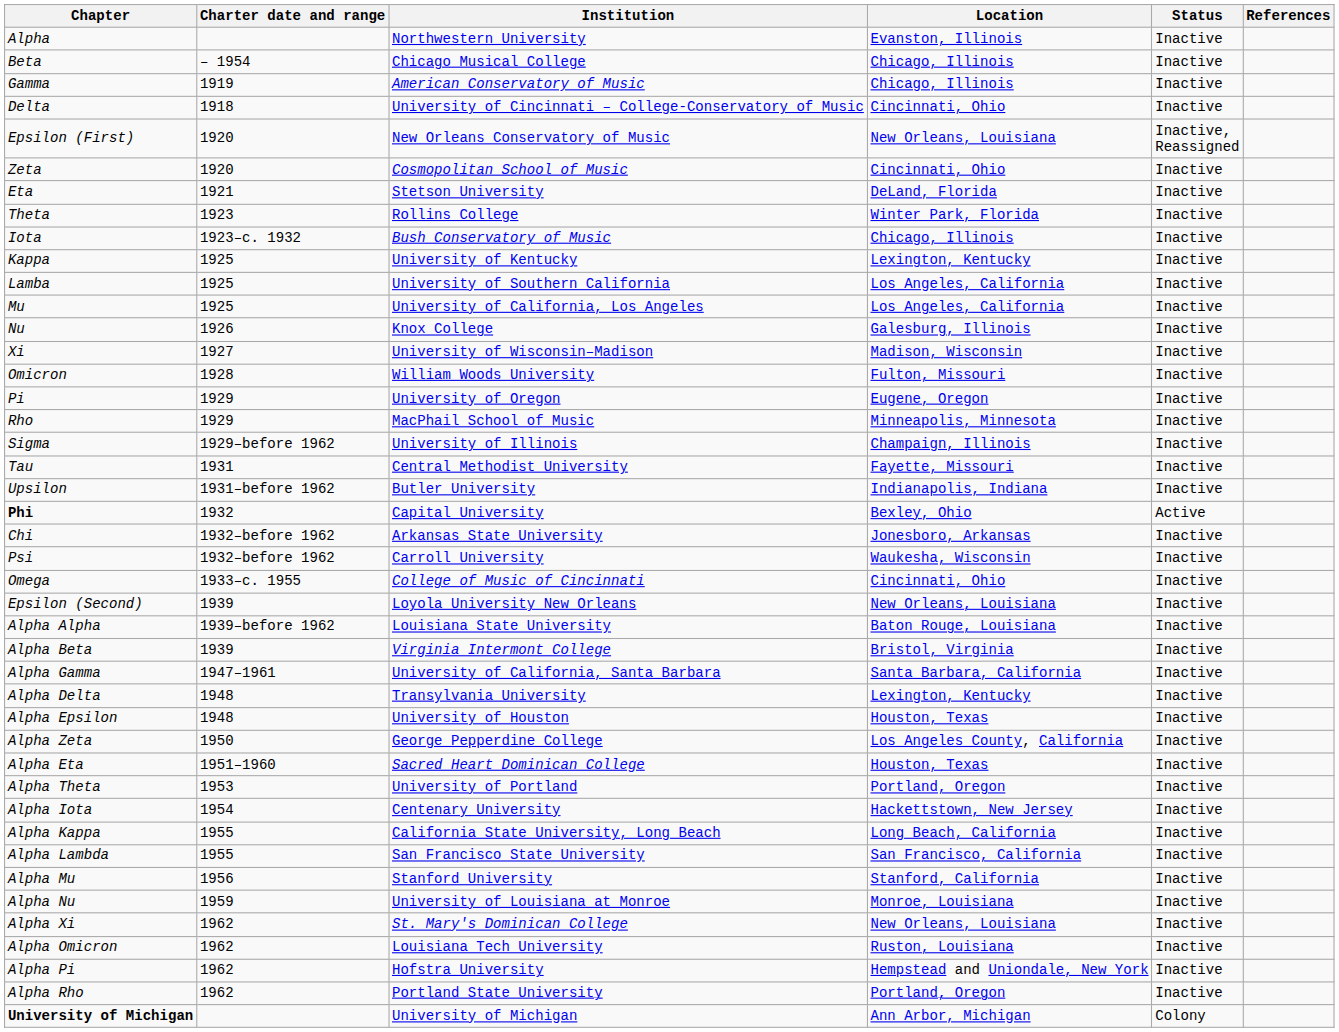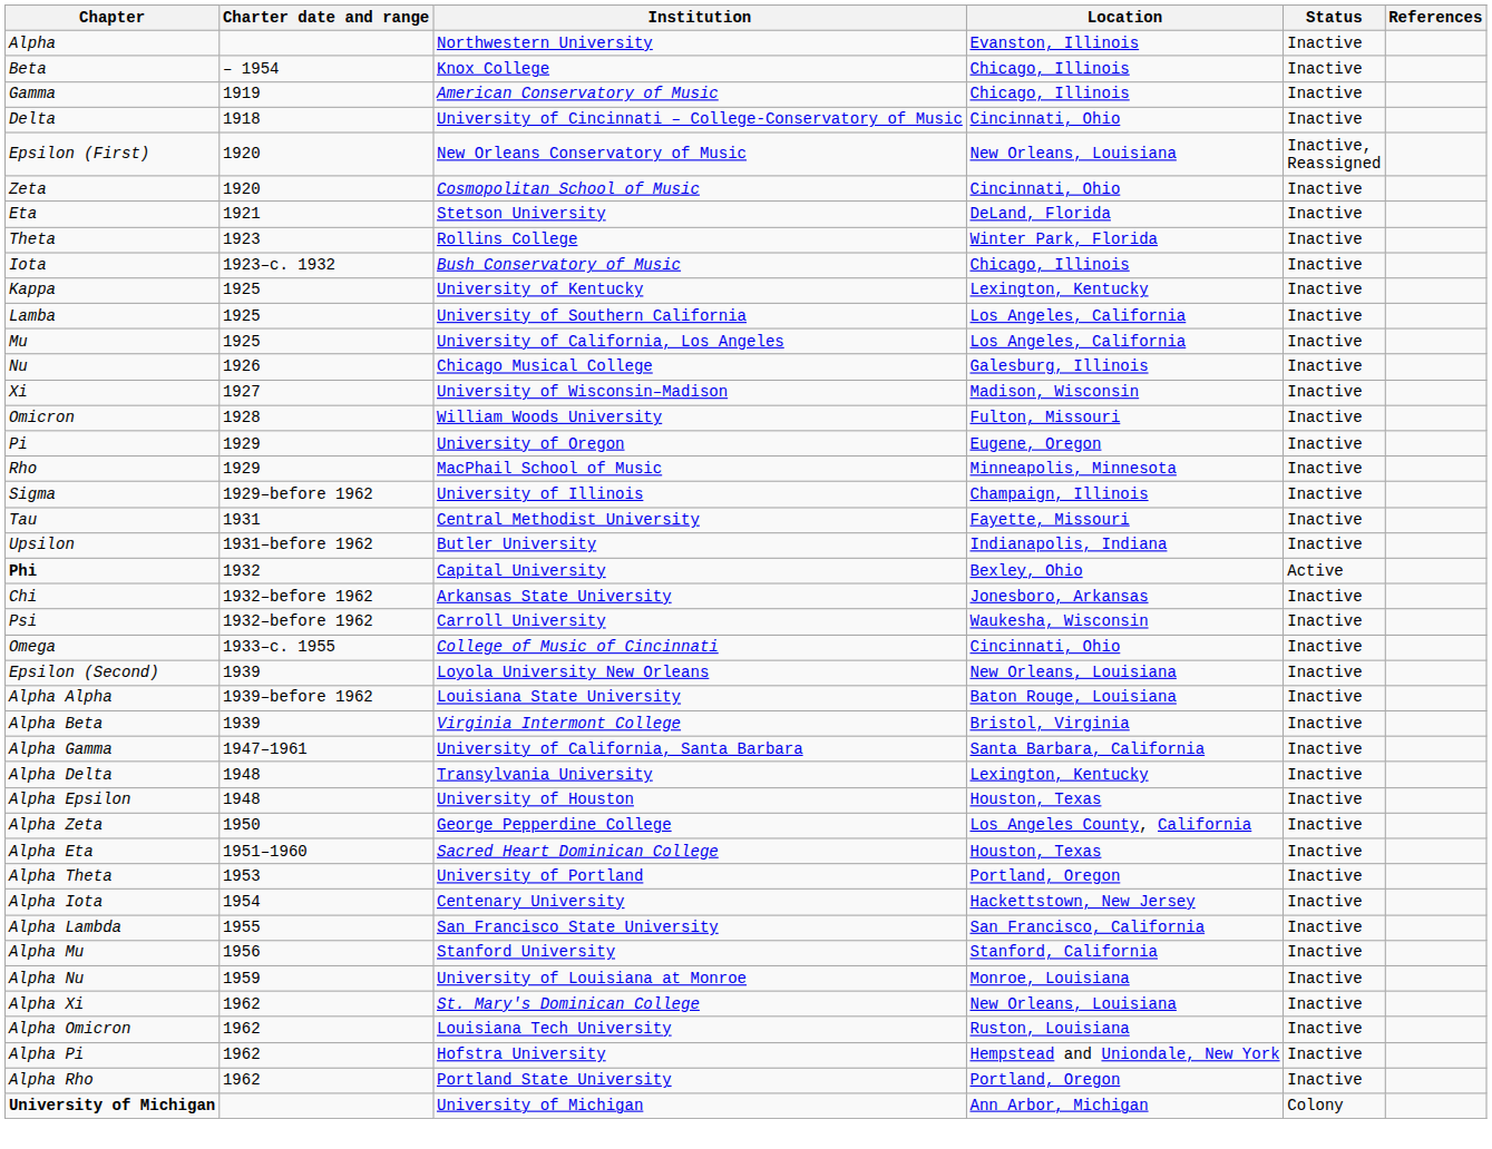Beta | Institution: Chicago Musical College -> Knox College
Nu | Institution: Knox College -> Chicago Musical College
- row: Alpha Kappa | 1955 | California State University, Long Beach | Long Beach, California | Inactive
